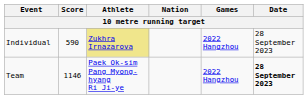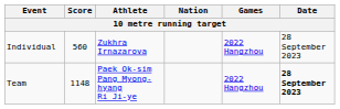Individual | Score: 590 -> 560
Individual | Athlete: khaki background -> no background
Team | Score: 1146 -> 1148
